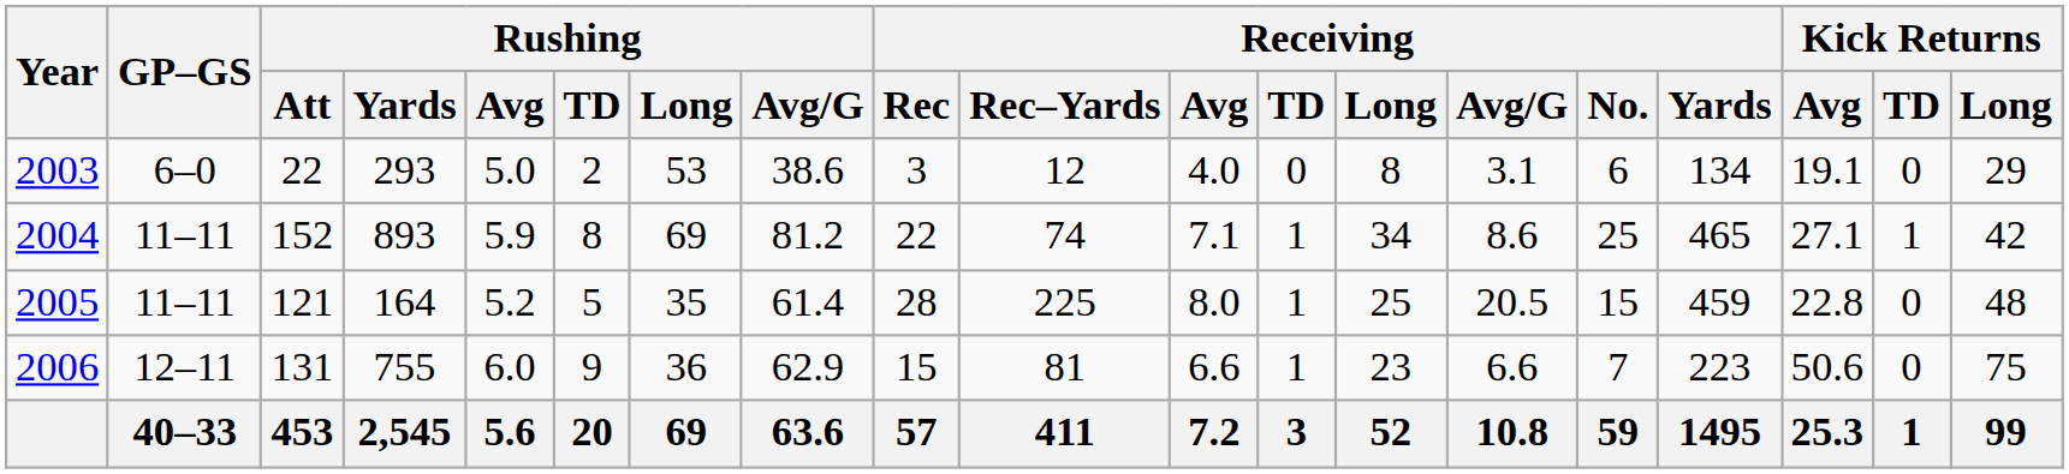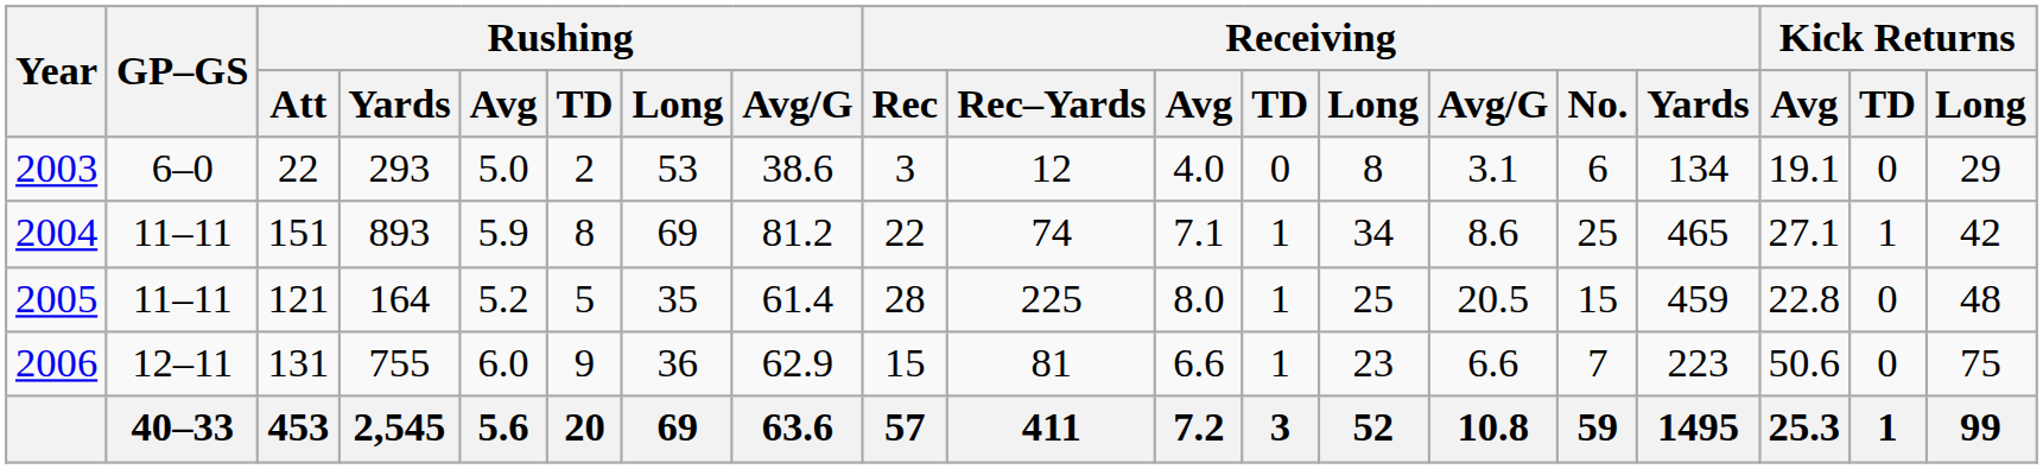2004 | Rushing / Att: 152 -> 151
